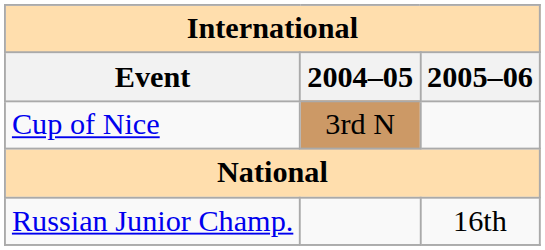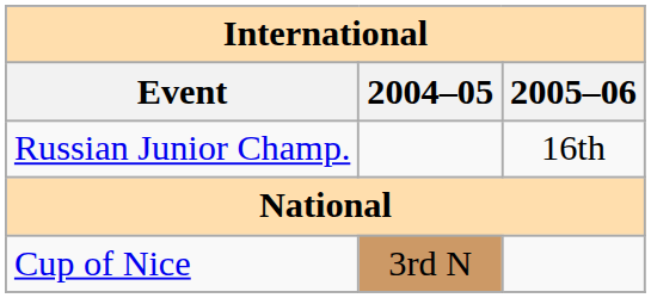rows swapped: Cup of Nice <-> Russian Junior Champ.
